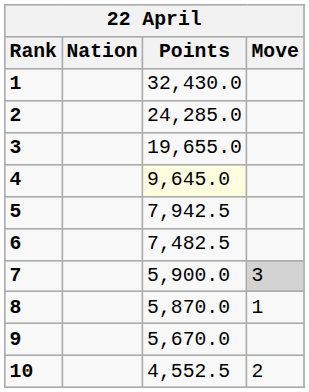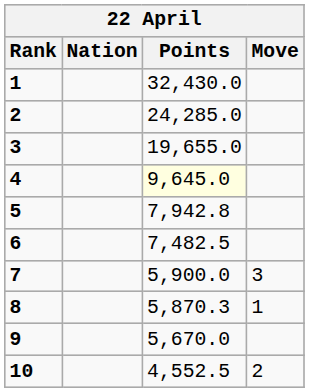5 | Points: 7,942.5 -> 7,942.8
7 | Move: lightgrey background -> no background
8 | Points: 5,870.0 -> 5,870.3
